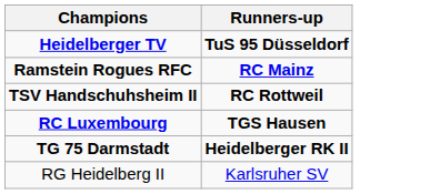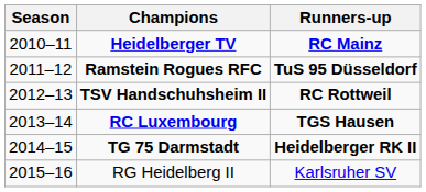+ column: Season | 2010–11 | 2011–12 | 2012–13 | 2013–14 | 2014–15 | 2015–16
Heidelberger TV | Runners-up: TuS 95 Düsseldorf -> RC Mainz
Ramstein Rogues RFC | Runners-up: RC Mainz -> TuS 95 Düsseldorf
